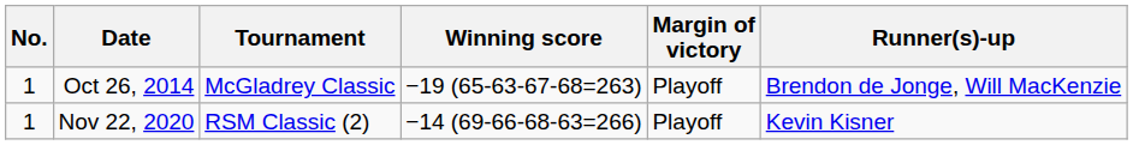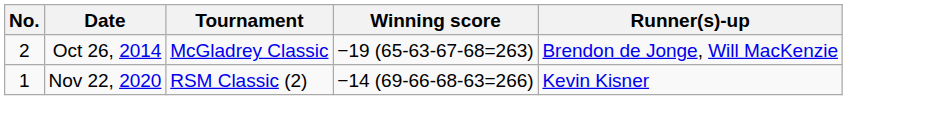- column: Margin of victory | Playoff | Playoff
Oct 26, 2014 | No.: 1 -> 2
